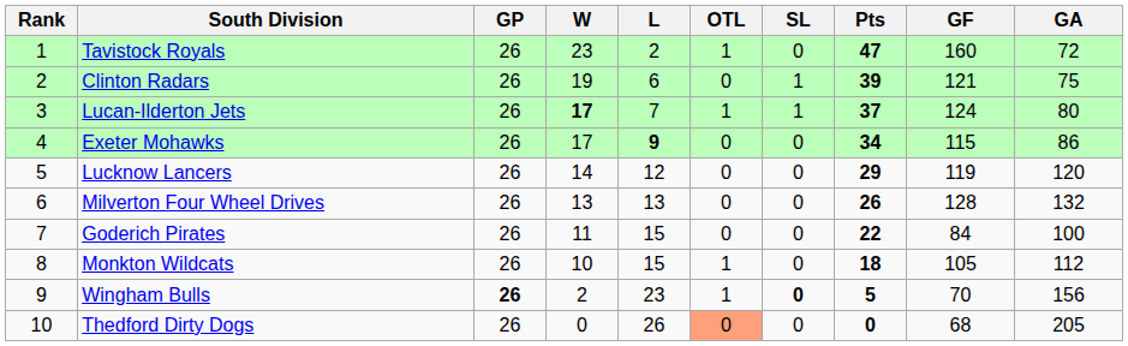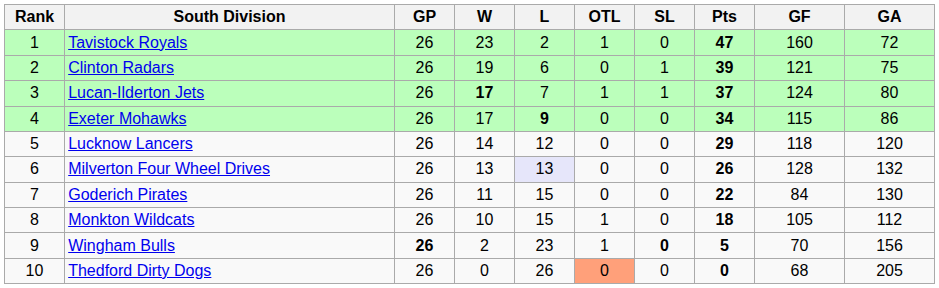Lucknow Lancers | GF: 119 -> 118
Milverton Four Wheel Drives | L: no background -> lavender background
Goderich Pirates | GA: 100 -> 130
